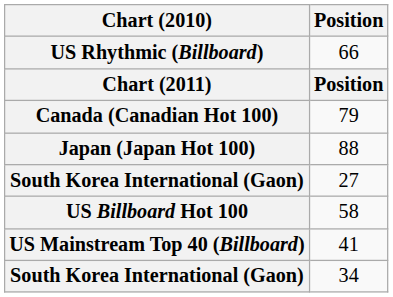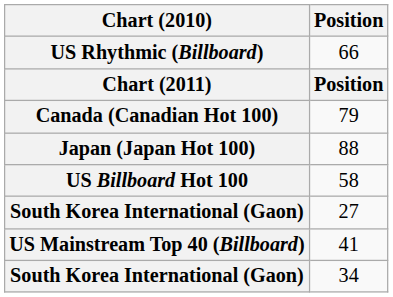rows swapped: 27 <-> 58
